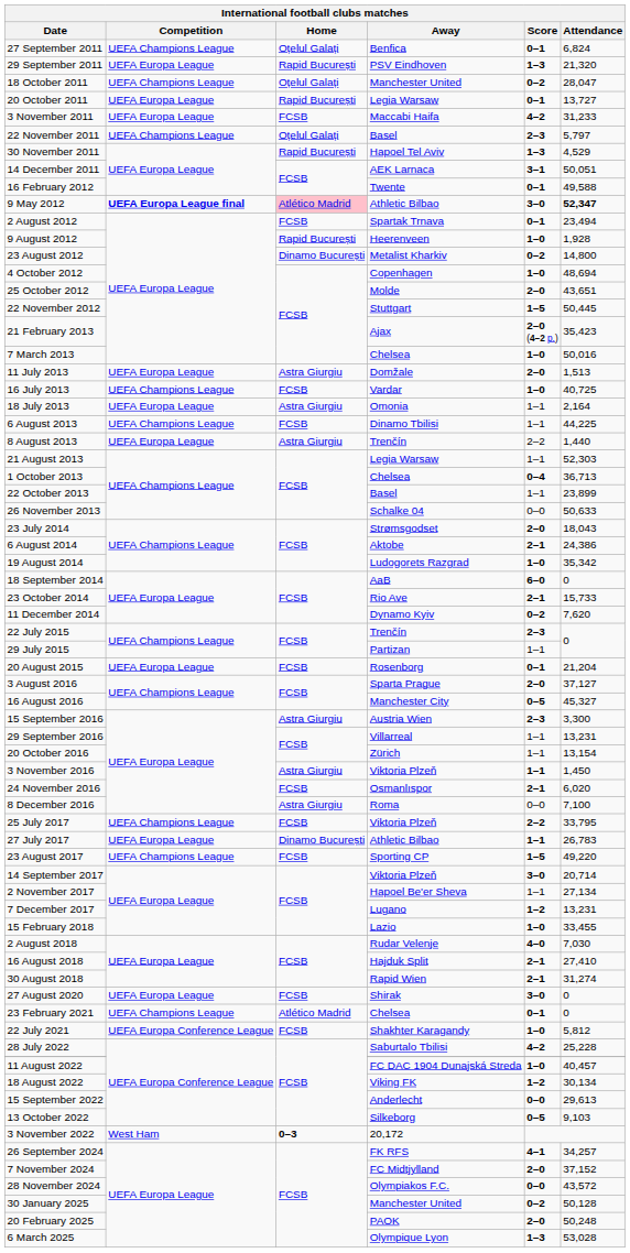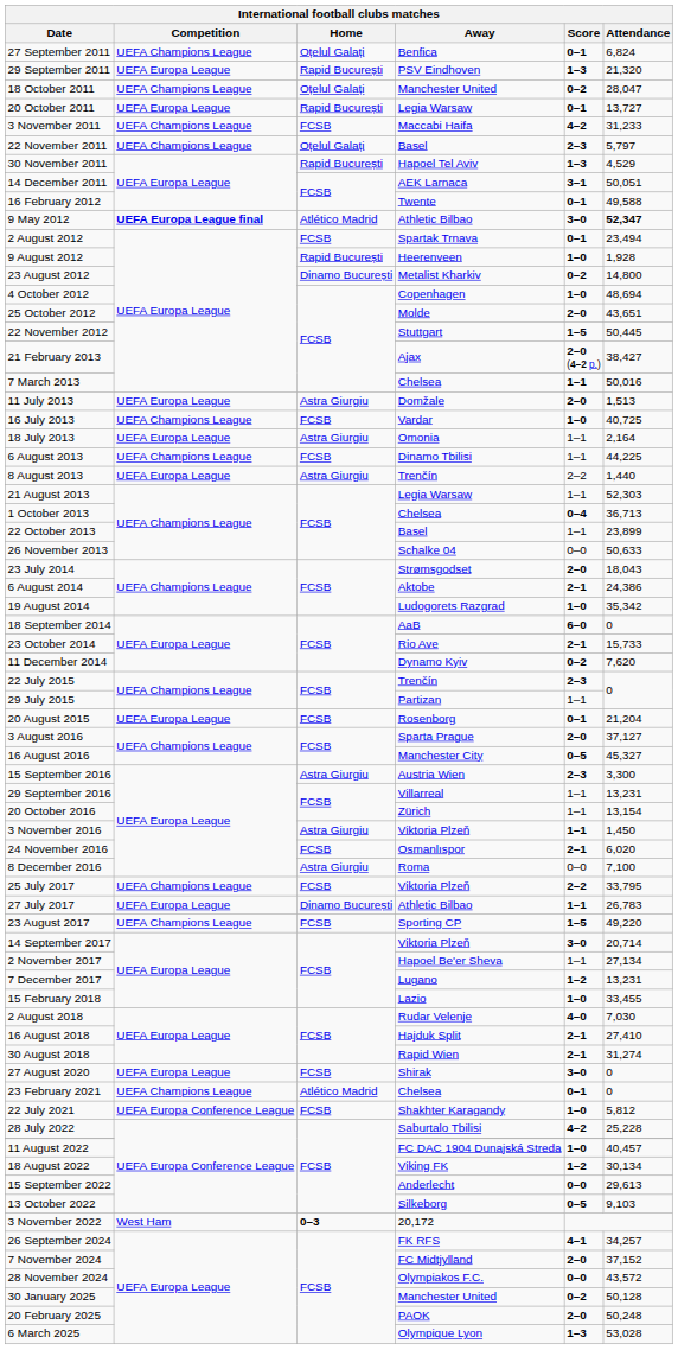3 November 2011 | Competition: UEFA Europa League -> UEFA Champions League
9 May 2012 | Home: pink background -> no background
21 February 2013 | Attendance: 35,423 -> 38,427
7 March 2013 | Score: 1–0 -> 1–1
